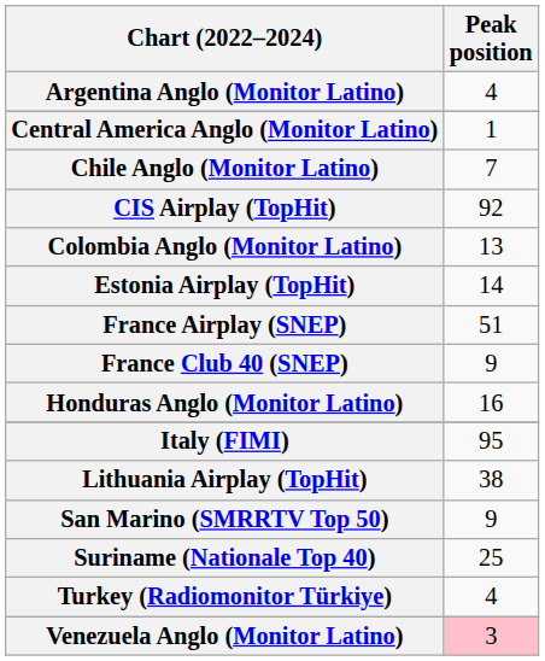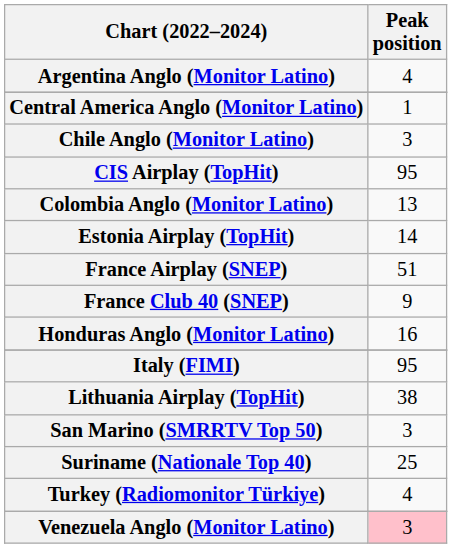Chile Anglo (Monitor Latino) | Peak position: 7 -> 3
CIS Airplay (TopHit) | Peak position: 92 -> 95
San Marino (SMRRTV Top 50) | Peak position: 9 -> 3
